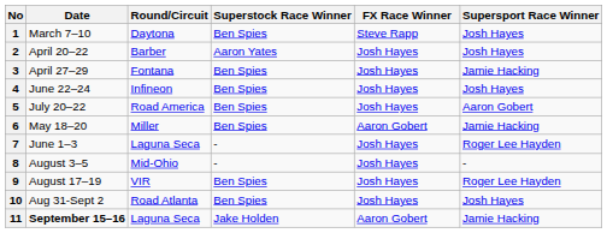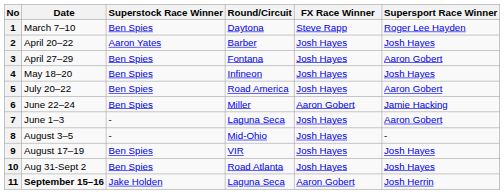columns swapped: Round/Circuit <-> Superstock Race Winner
1 | Supersport Race Winner: Josh Hayes -> Roger Lee Hayden
3 | Supersport Race Winner: Jamie Hacking -> Aaron Gobert
4 | Date: June 22–24 -> May 18–20
6 | Date: May 18–20 -> June 22–24
7 | Supersport Race Winner: Roger Lee Hayden -> Aaron Gobert
9 | Supersport Race Winner: Roger Lee Hayden -> Josh Hayes
11 | Supersport Race Winner: Jamie Hacking -> Josh Herrin
